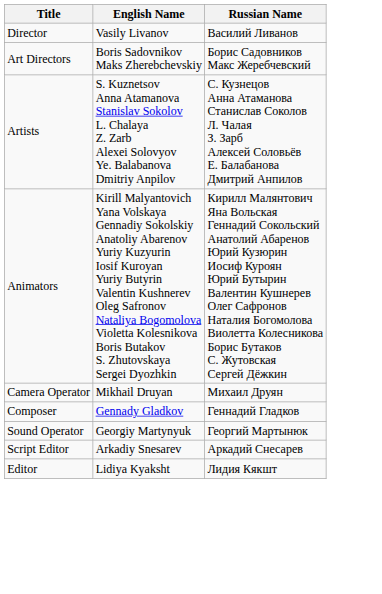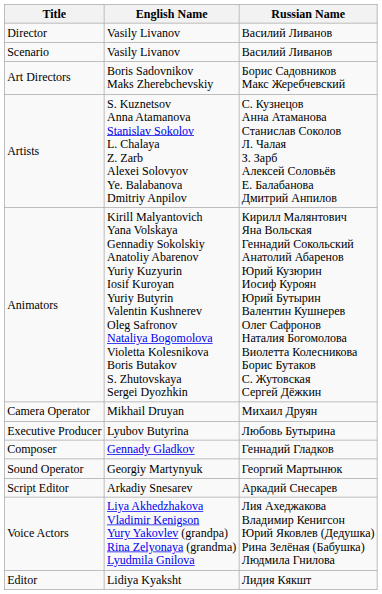+ row: Scenario | Vasily Livanov | Василий Ливанов
+ row: Executive Producer | Lyubov Butyrina | Любовь Бутырина
+ row: Voice Actors | Liya Akhedzhakova Vladimir Kenigson Yury Yakovlev (grandpa) Rina Zelyonaya (grandma) Lyudmila Gnilova | Лия Ахеджакова Владимир Кенигсон Юрий Яковлев (Дедушка) Рина Зелёная (Бабушка) Людмила Гнилова
